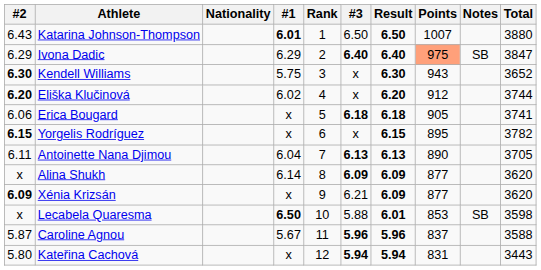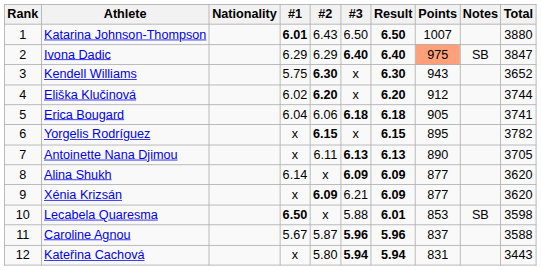columns swapped: Rank <-> #2
Erica Bougard | #1: x -> 6.04
Antoinette Nana Djimou | #1: 6.04 -> x
